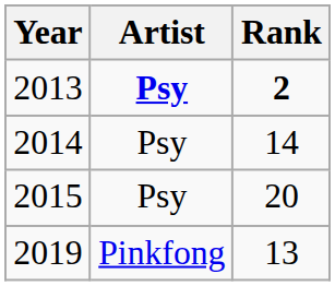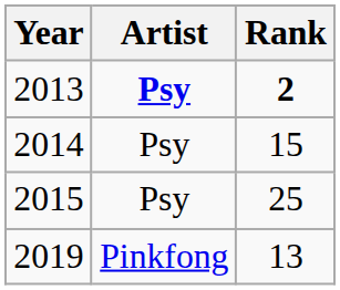2014 | Rank: 14 -> 15
2015 | Rank: 20 -> 25
